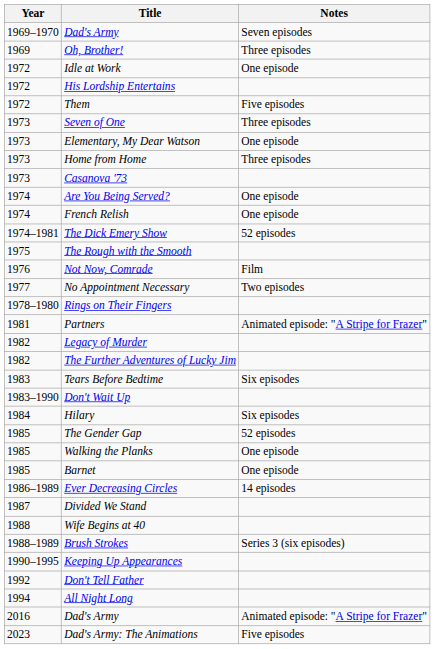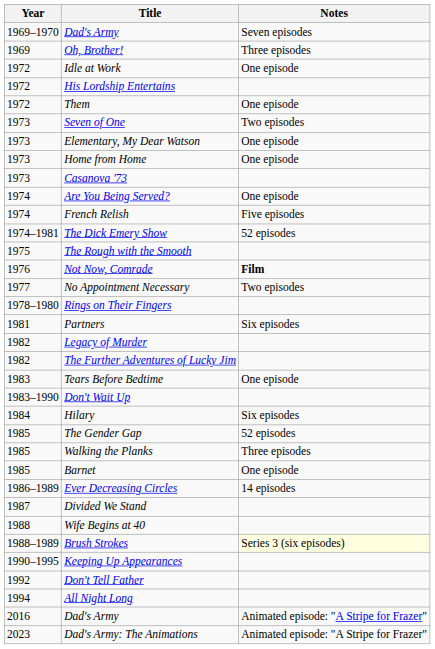Them | Notes: Five episodes -> One episode
Seven of One | Notes: Three episodes -> Two episodes
Home from Home | Notes: Three episodes -> One episode
French Relish | Notes: One episode -> Five episodes
Not Now, Comrade | Notes: normal -> bold
Partners | Notes: Animated episode: "A Stripe for Frazer" -> Six episodes
Tears Before Bedtime | Notes: Six episodes -> One episode
Walking the Planks | Notes: One episode -> Three episodes
Brush Strokes | Notes: no background -> lightyellow background
Dad's Army: The Animations | Notes: Five episodes -> Animated episode: "A Stripe for Frazer"
